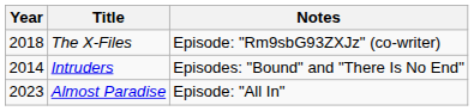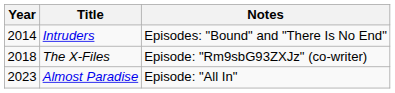rows swapped: Intruders <-> The X-Files
